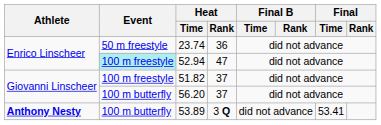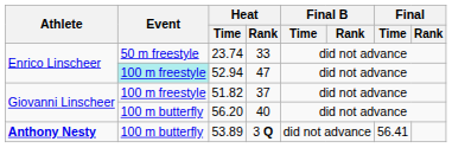23.74 | Heat / Rank: 36 -> 33
56.20 | Heat / Rank: 37 -> 40
53.89 | Final / Time: 53.41 -> 56.41
